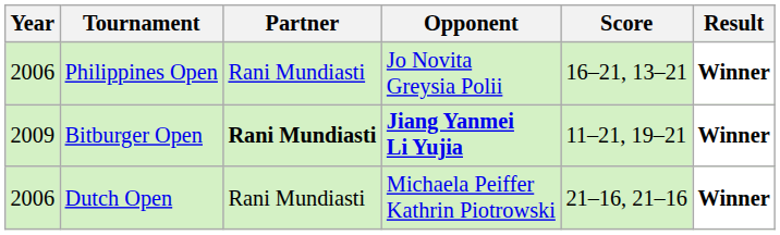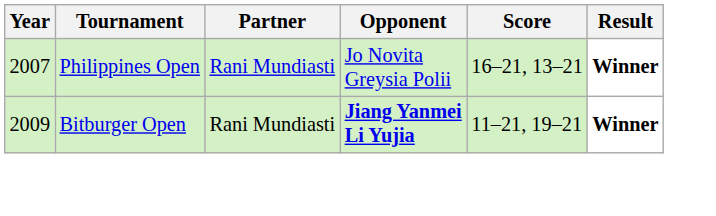Philippines Open | Year: 2006 -> 2007
Bitburger Open | Partner: bold -> normal
- row: 2006 | Dutch Open | Rani Mundiasti | Michaela Peiffer Kathrin Piotrowski | 21–16, 21–16 | Winner
